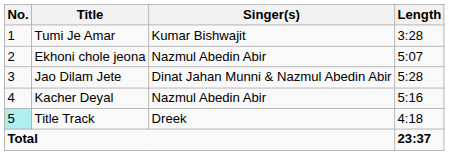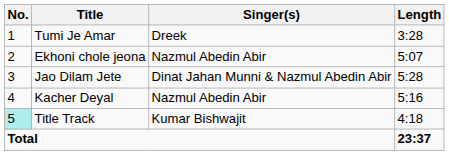Tumi Je Amar | Singer(s): Kumar Bishwajit -> Dreek
Title Track | Singer(s): Dreek -> Kumar Bishwajit
